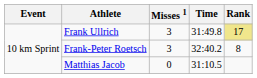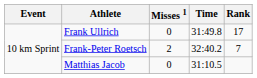Frank Ullrich | Misses 1: 3 -> 0
Frank Ullrich | Rank: khaki background -> no background
Frank-Peter Roetsch | Misses 1: 3 -> 2
Frank-Peter Roetsch | Rank: 8 -> 7
